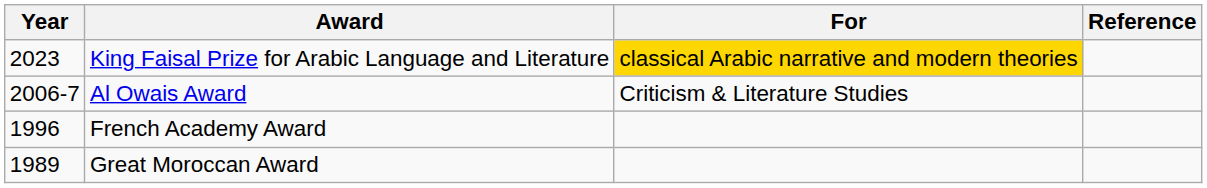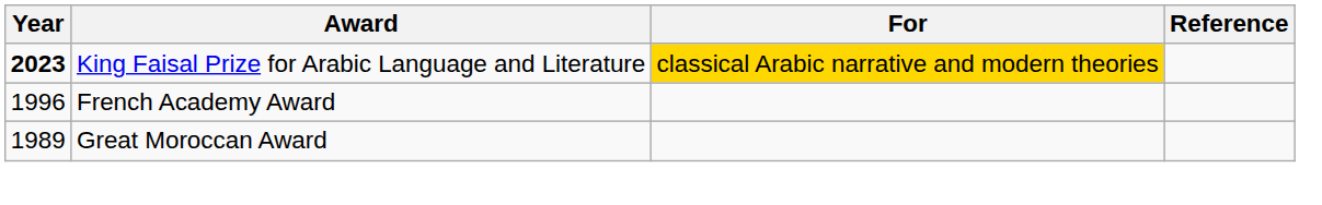King Faisal Prize for Arabic Language and Literature | Year: normal -> bold
- row: 2006-7 | Al Owais Award | Criticism & Literature Studies
